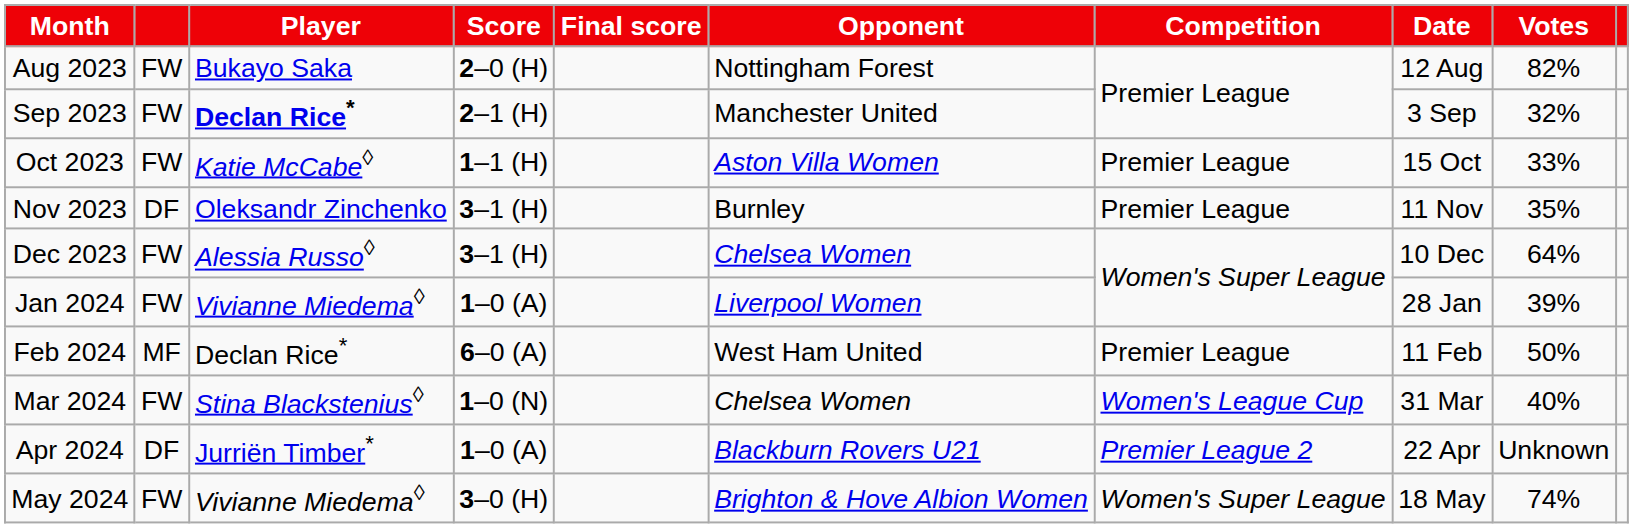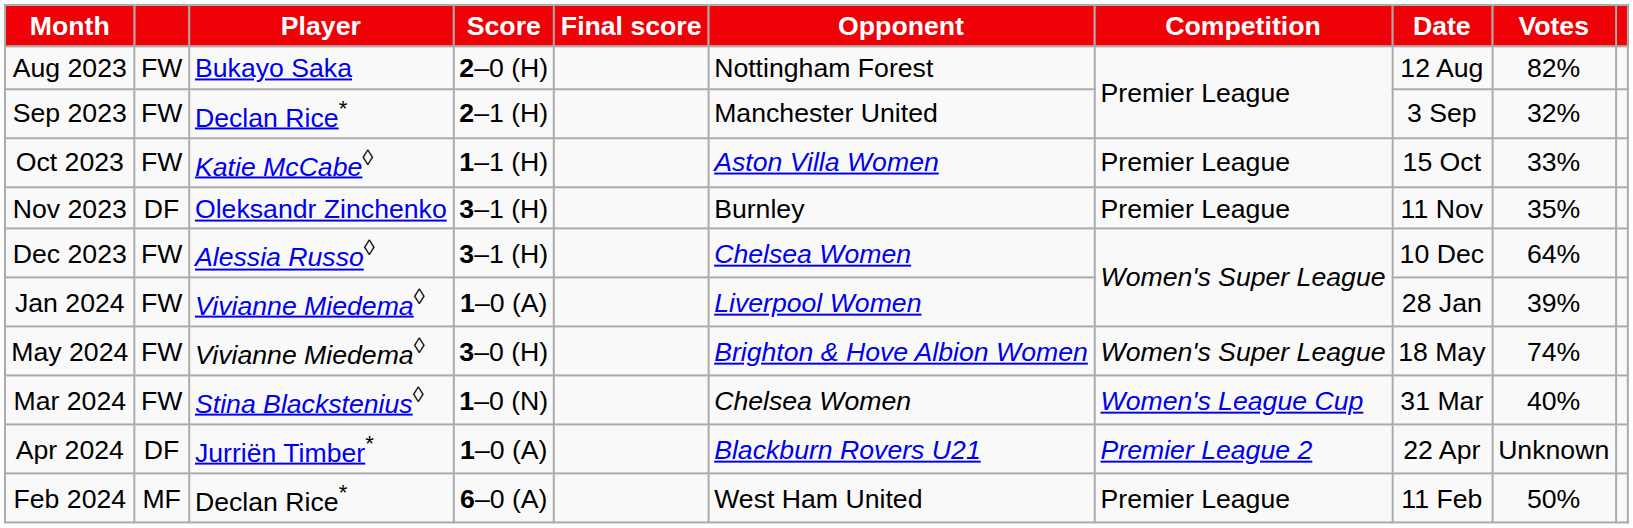Sep 2023 | Player: bold -> normal
rows swapped: Feb 2024 <-> May 2024
